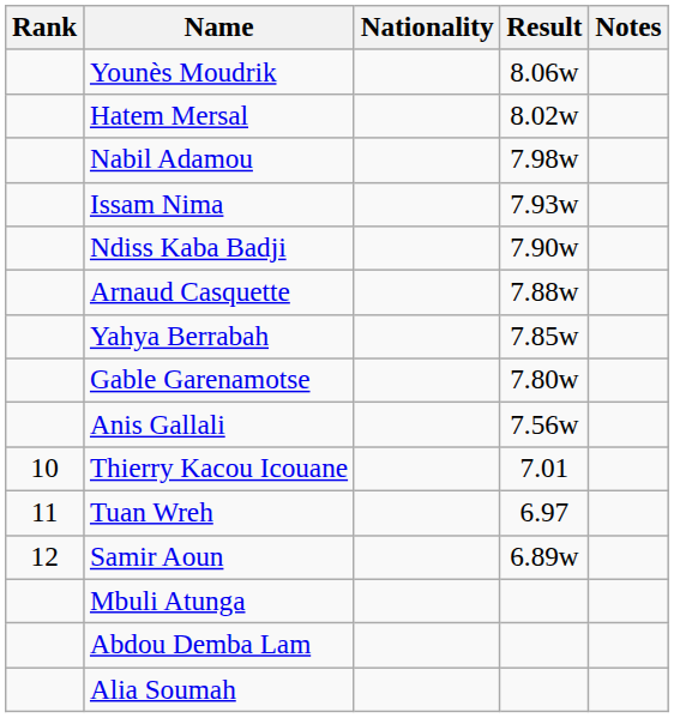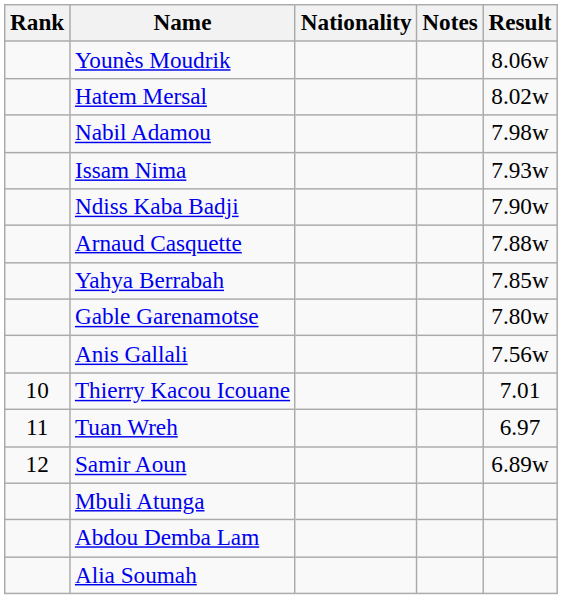columns swapped: Result <-> Notes
